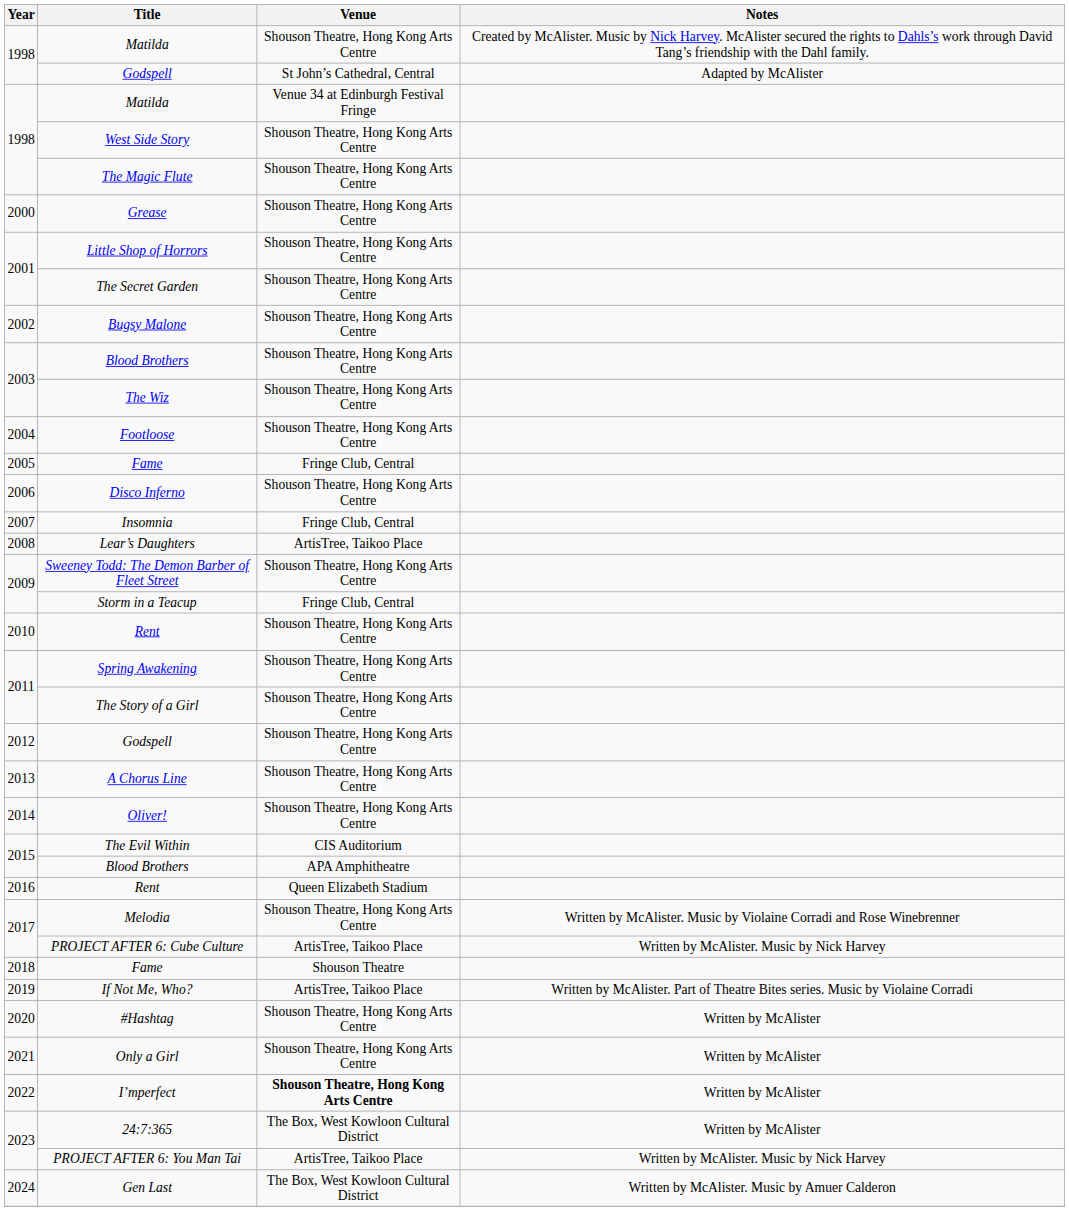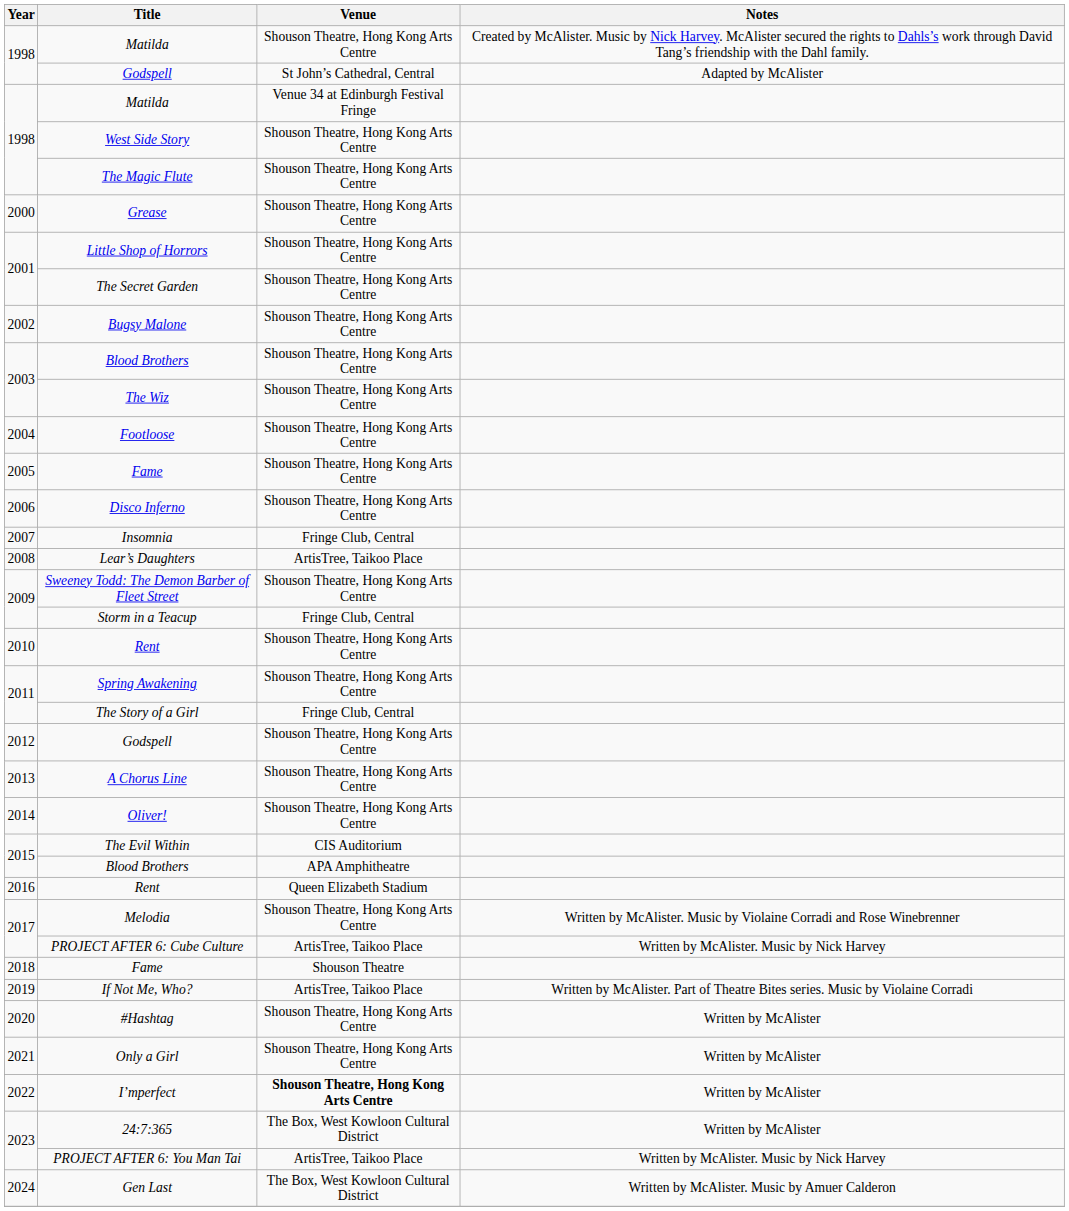2005 / Fame | Venue: Fringe Club, Central -> Shouson Theatre, Hong Kong Arts Centre
The Story of a Girl | Venue: Shouson Theatre, Hong Kong Arts Centre -> Fringe Club, Central
